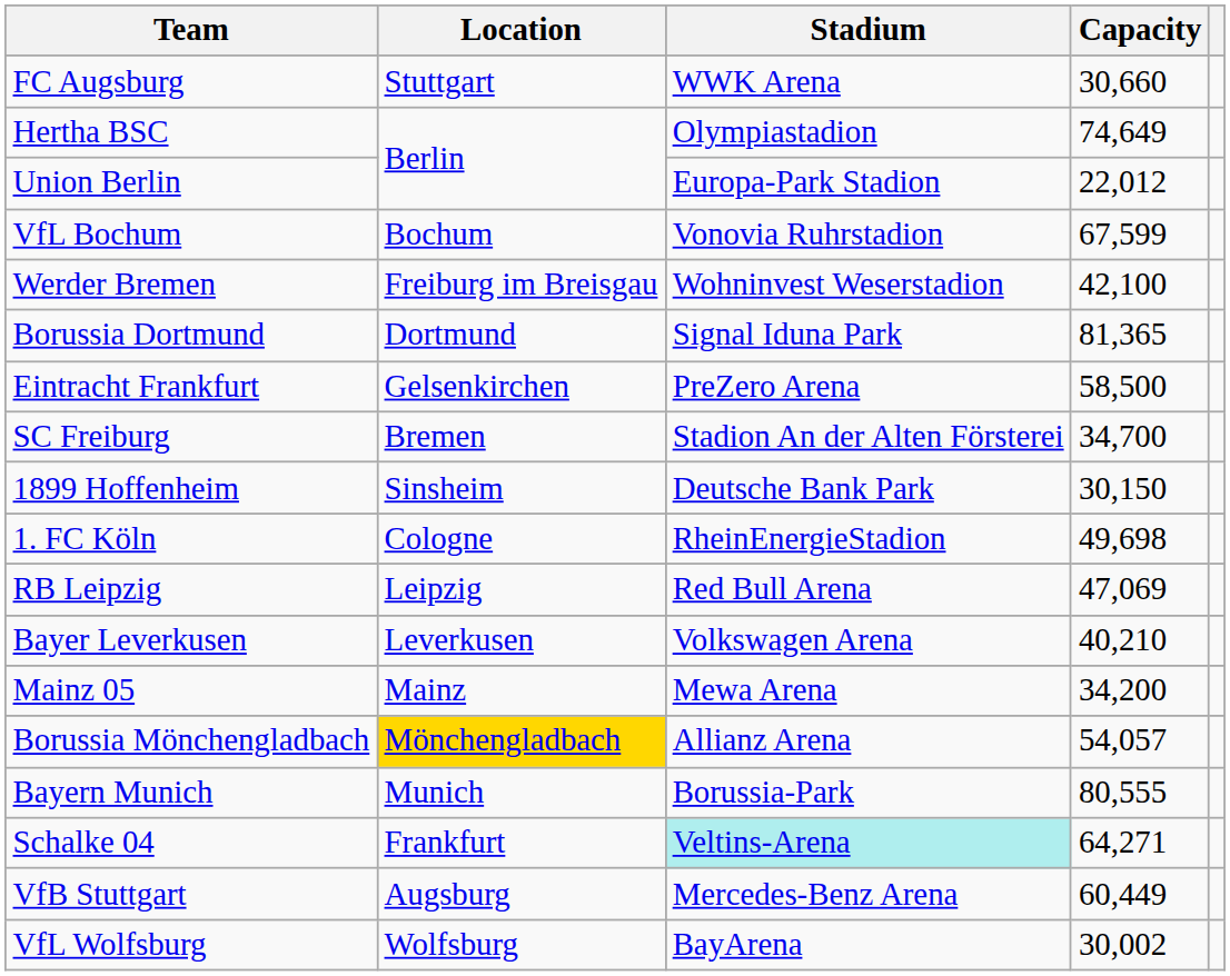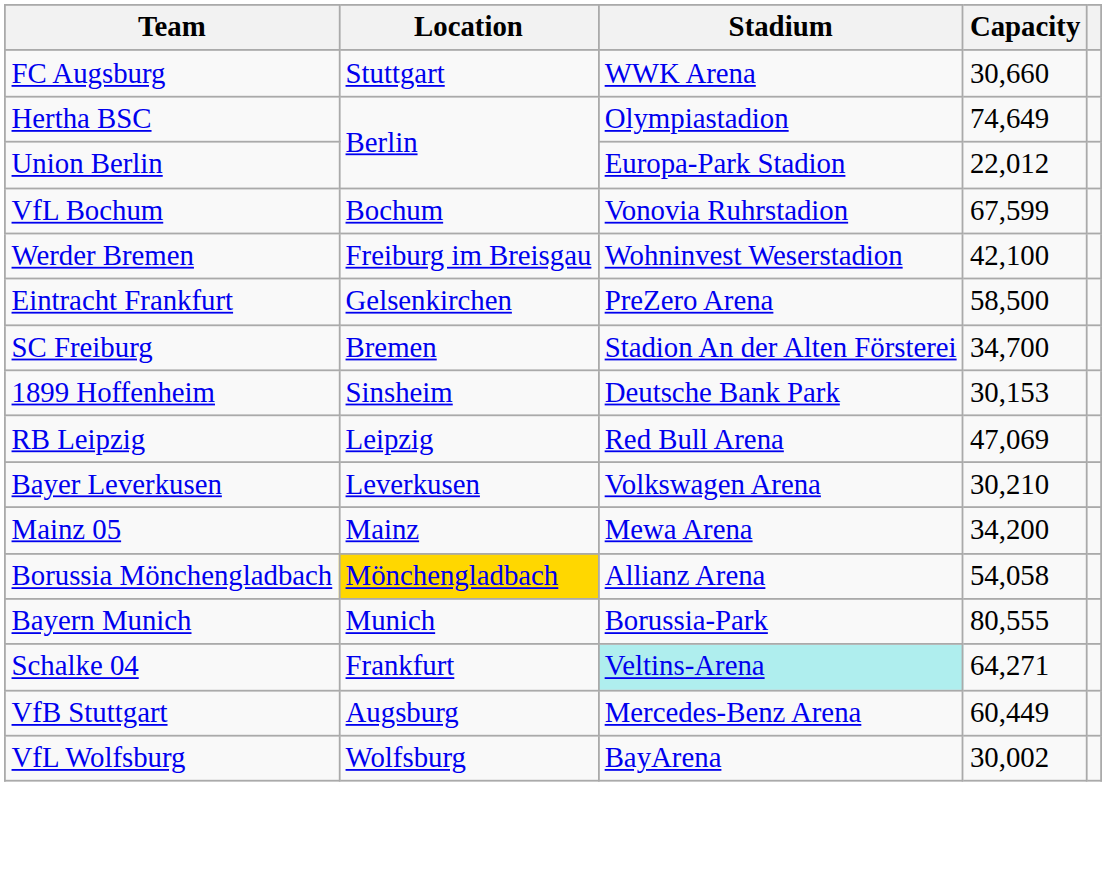- row: Borussia Dortmund | Dortmund | Signal Iduna Park | 81,365
1899 Hoffenheim | Capacity: 30,150 -> 30,153
- row: 1. FC Köln | Cologne | RheinEnergieStadion | 49,698
Bayer Leverkusen | Capacity: 40,210 -> 30,210
Borussia Mönchengladbach | Capacity: 54,057 -> 54,058
